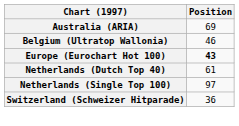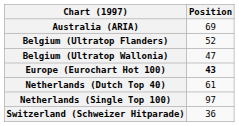+ row: Belgium (Ultratop Flanders) | 52
Belgium (Ultratop Wallonia) | Position: 46 -> 47
